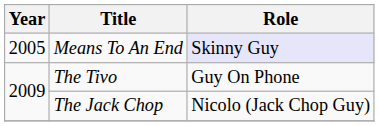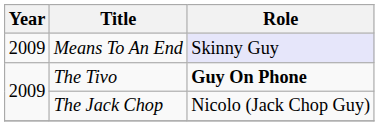Means To An End | Year: 2005 -> 2009
The Tivo | Role: normal -> bold
